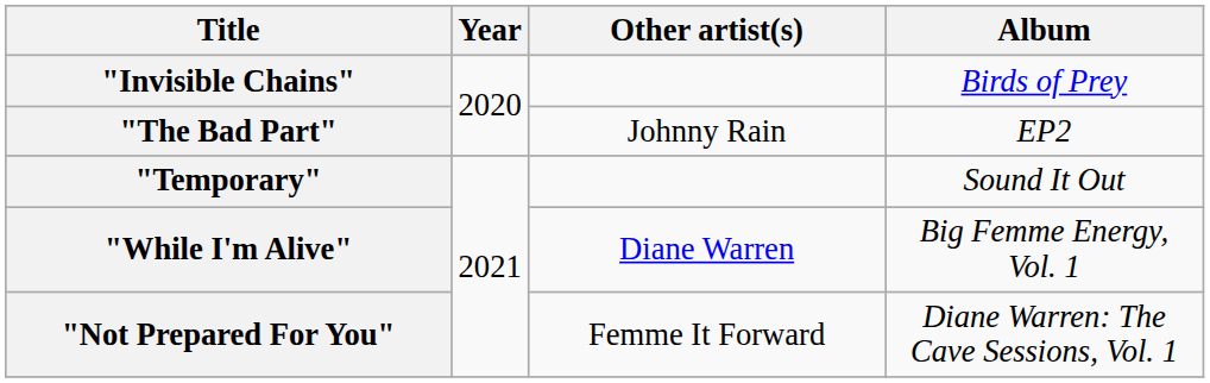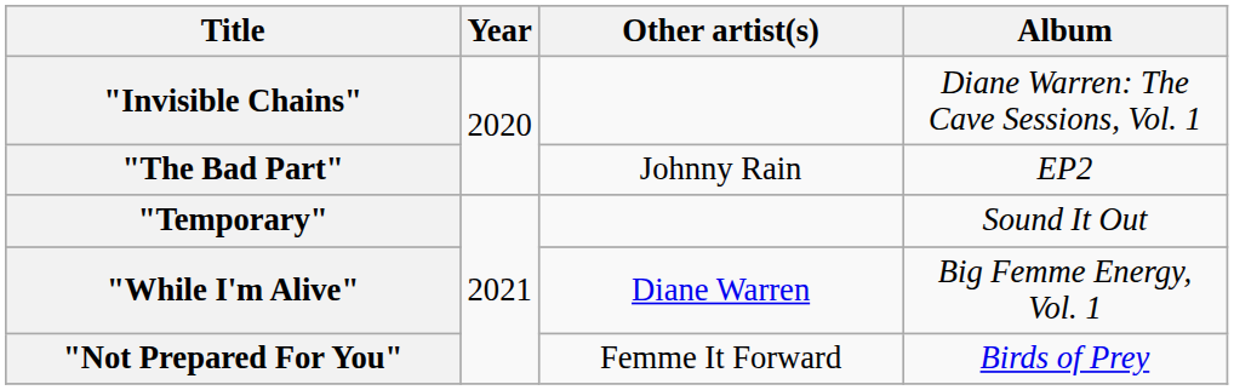"Invisible Chains" | Album: Birds of Prey -> Diane Warren: The Cave Sessions, Vol. 1
"Not Prepared For You" | Album: Diane Warren: The Cave Sessions, Vol. 1 -> Birds of Prey
